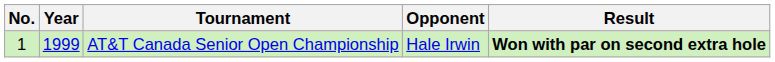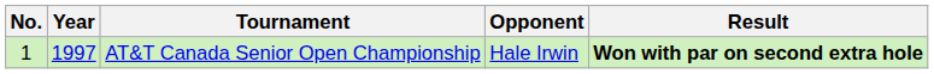AT&T Canada Senior Open Championship | Year: 1999 -> 1997
